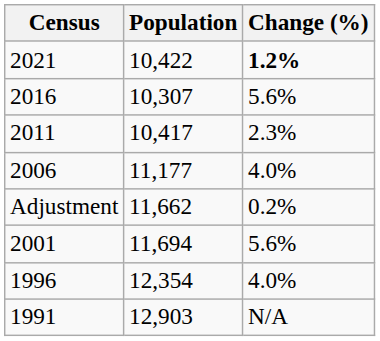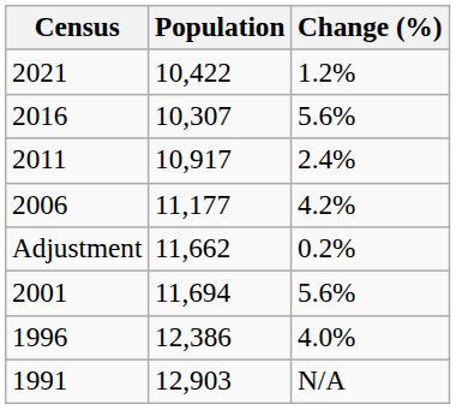2021 | Change (%): bold -> normal
2011 | Population: 10,417 -> 10,917
2011 | Change (%): 2.3% -> 2.4%
2006 | Change (%): 4.0% -> 4.2%
1996 | Population: 12,354 -> 12,386
